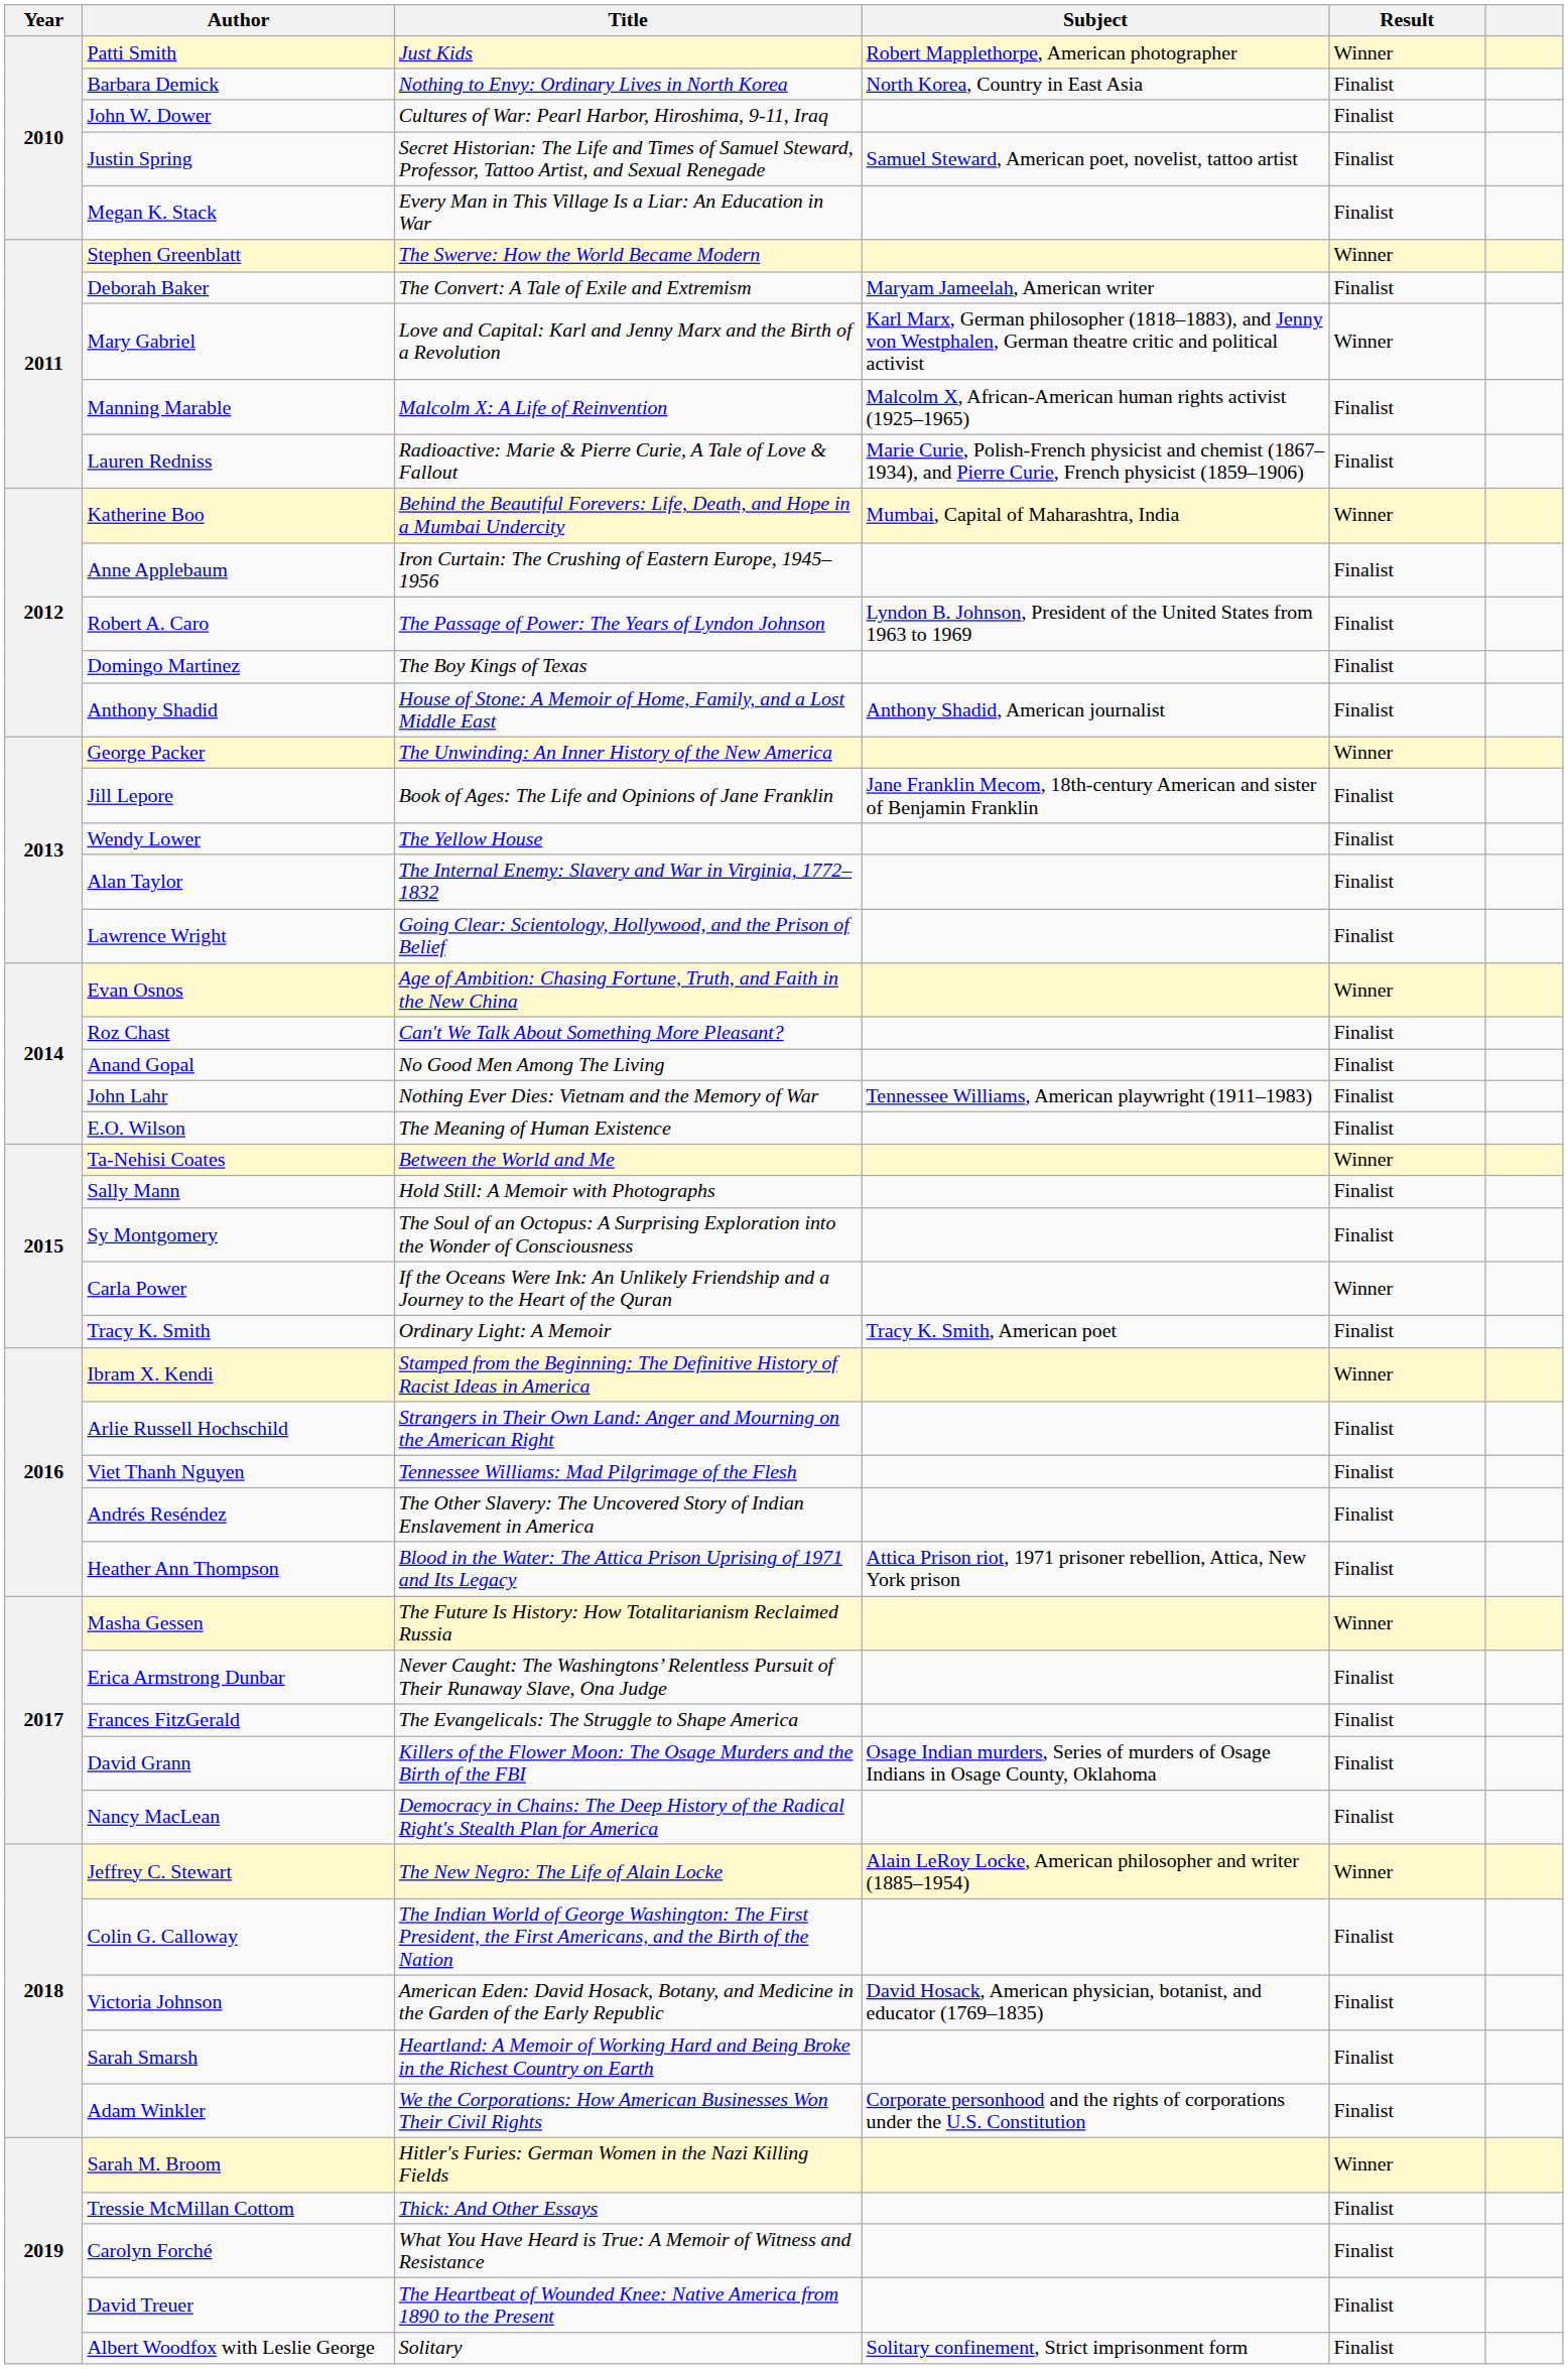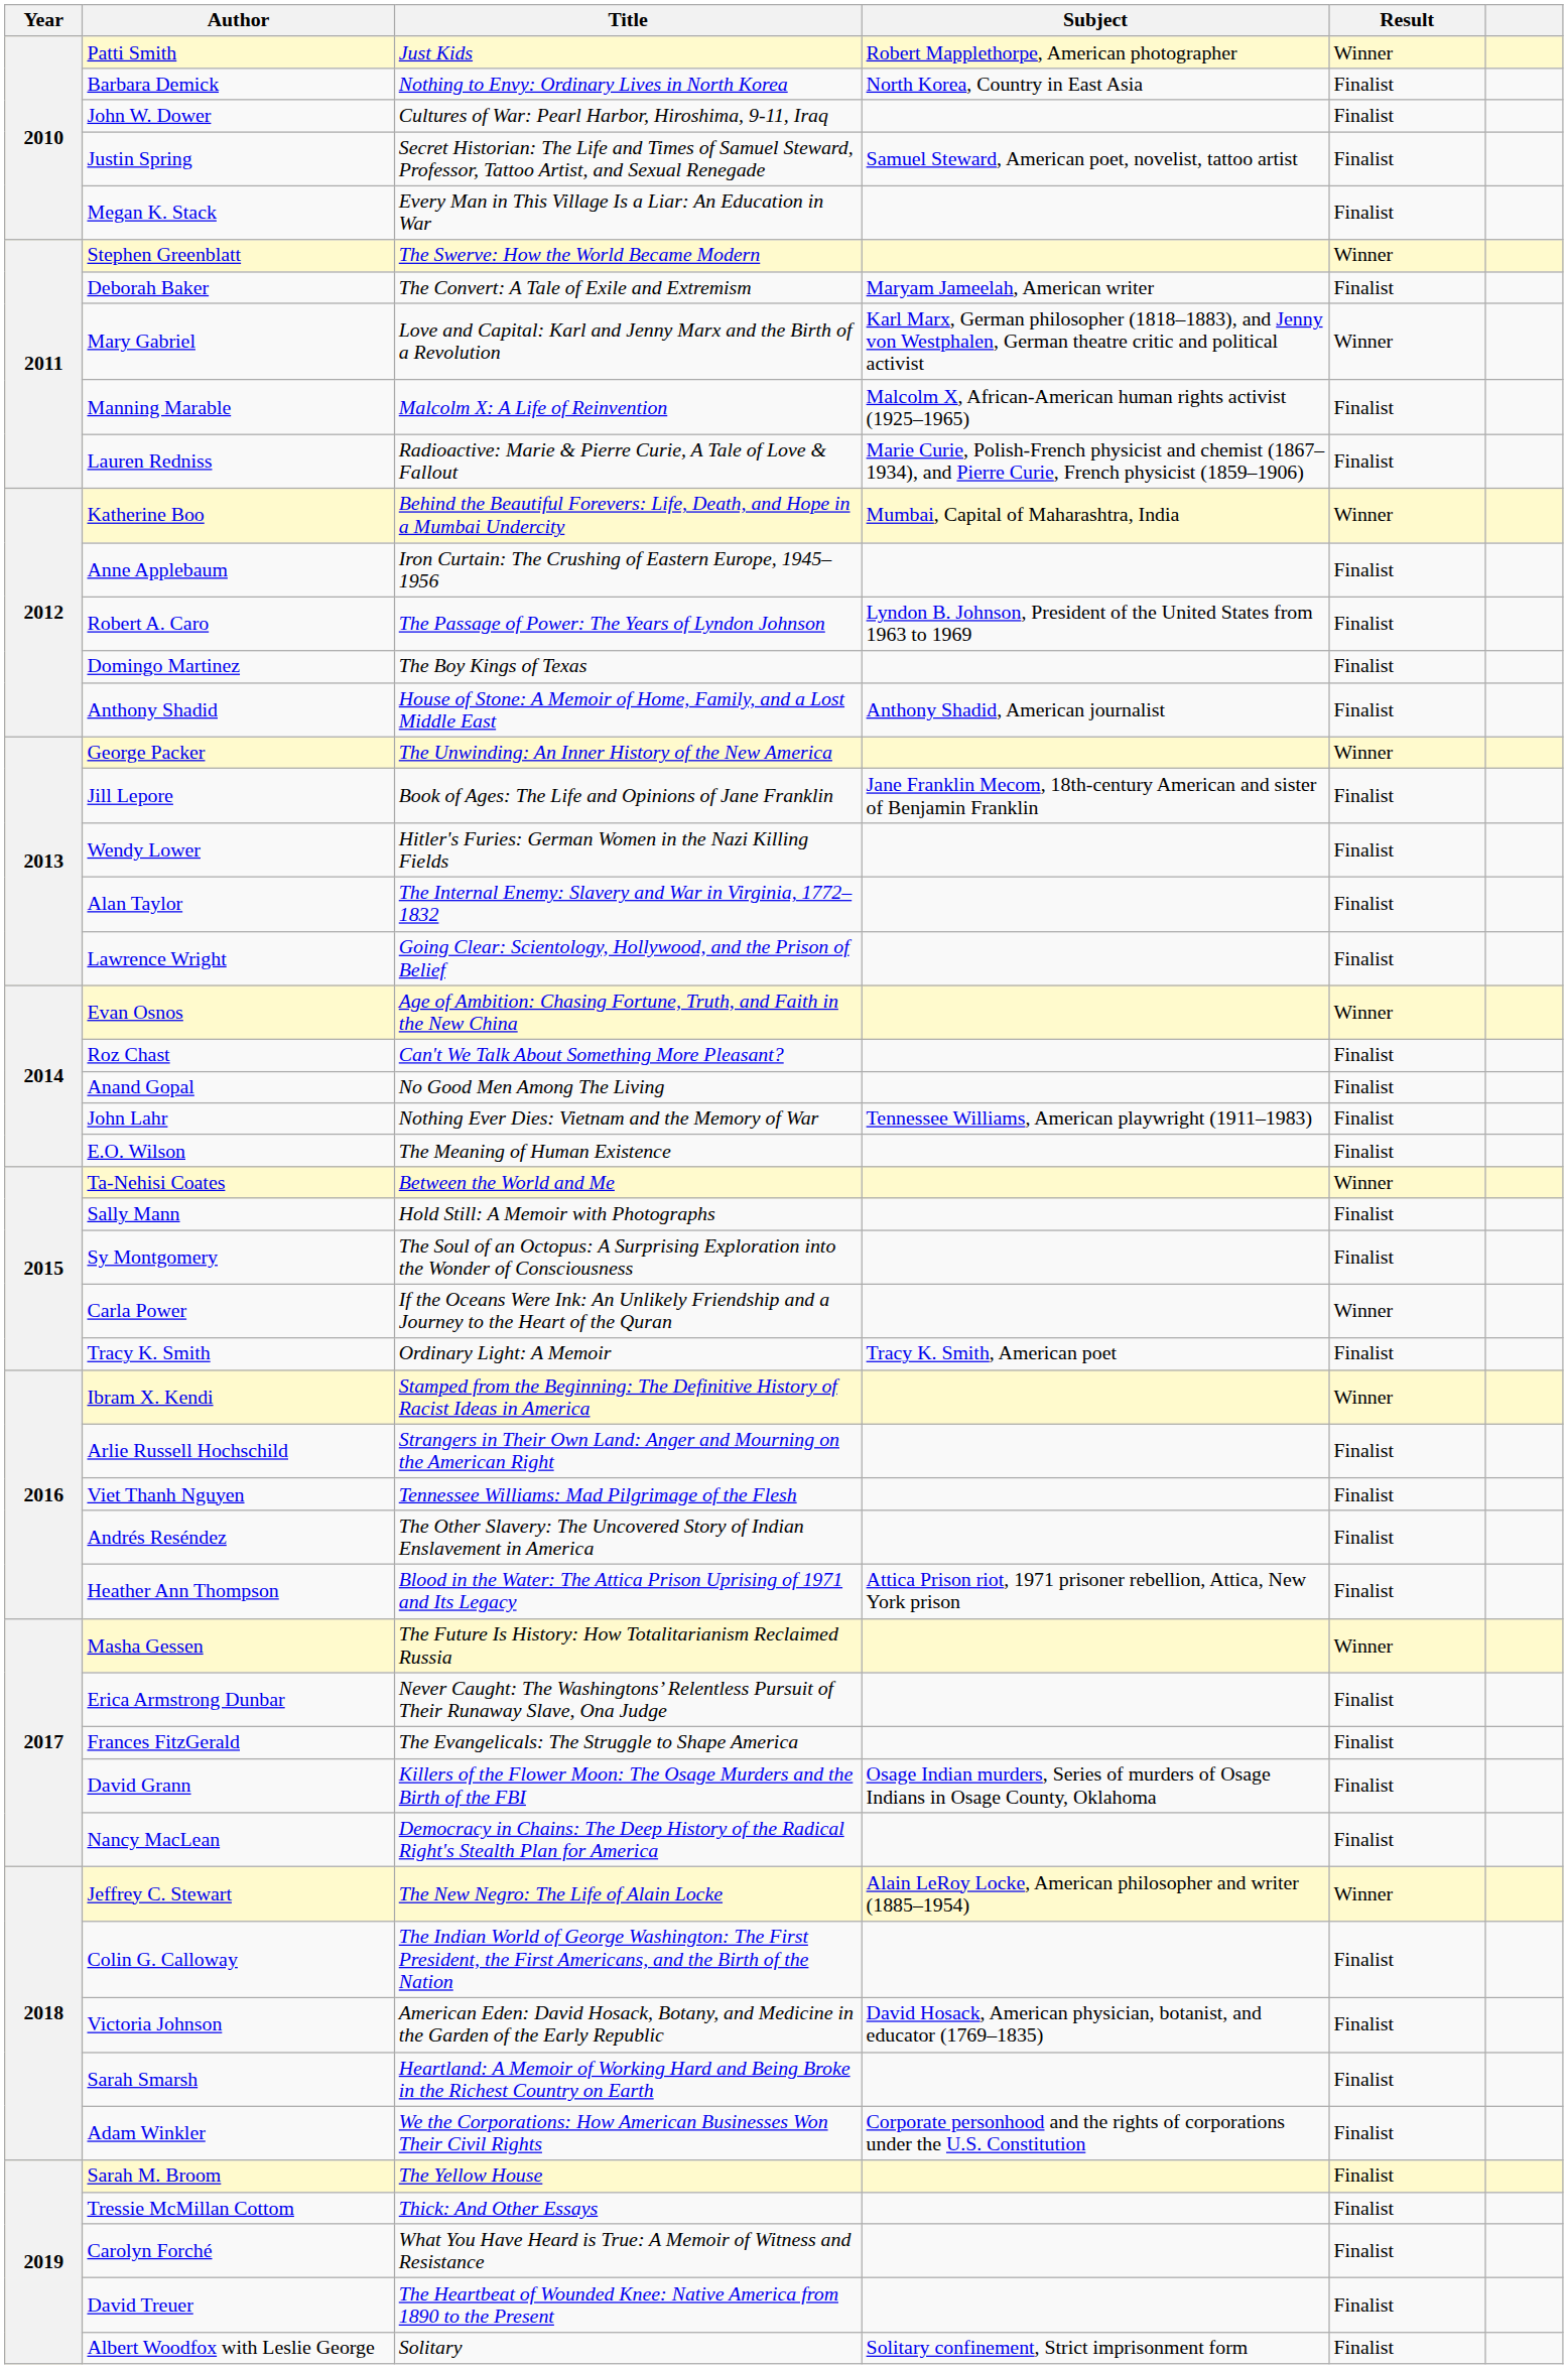Wendy Lower | Title: The Yellow House -> Hitler's Furies: German Women in the Nazi Killing Fields
Sarah M. Broom | Title: Hitler's Furies: German Women in the Nazi Killing Fields -> The Yellow House
Sarah M. Broom | Result: Winner -> Finalist
